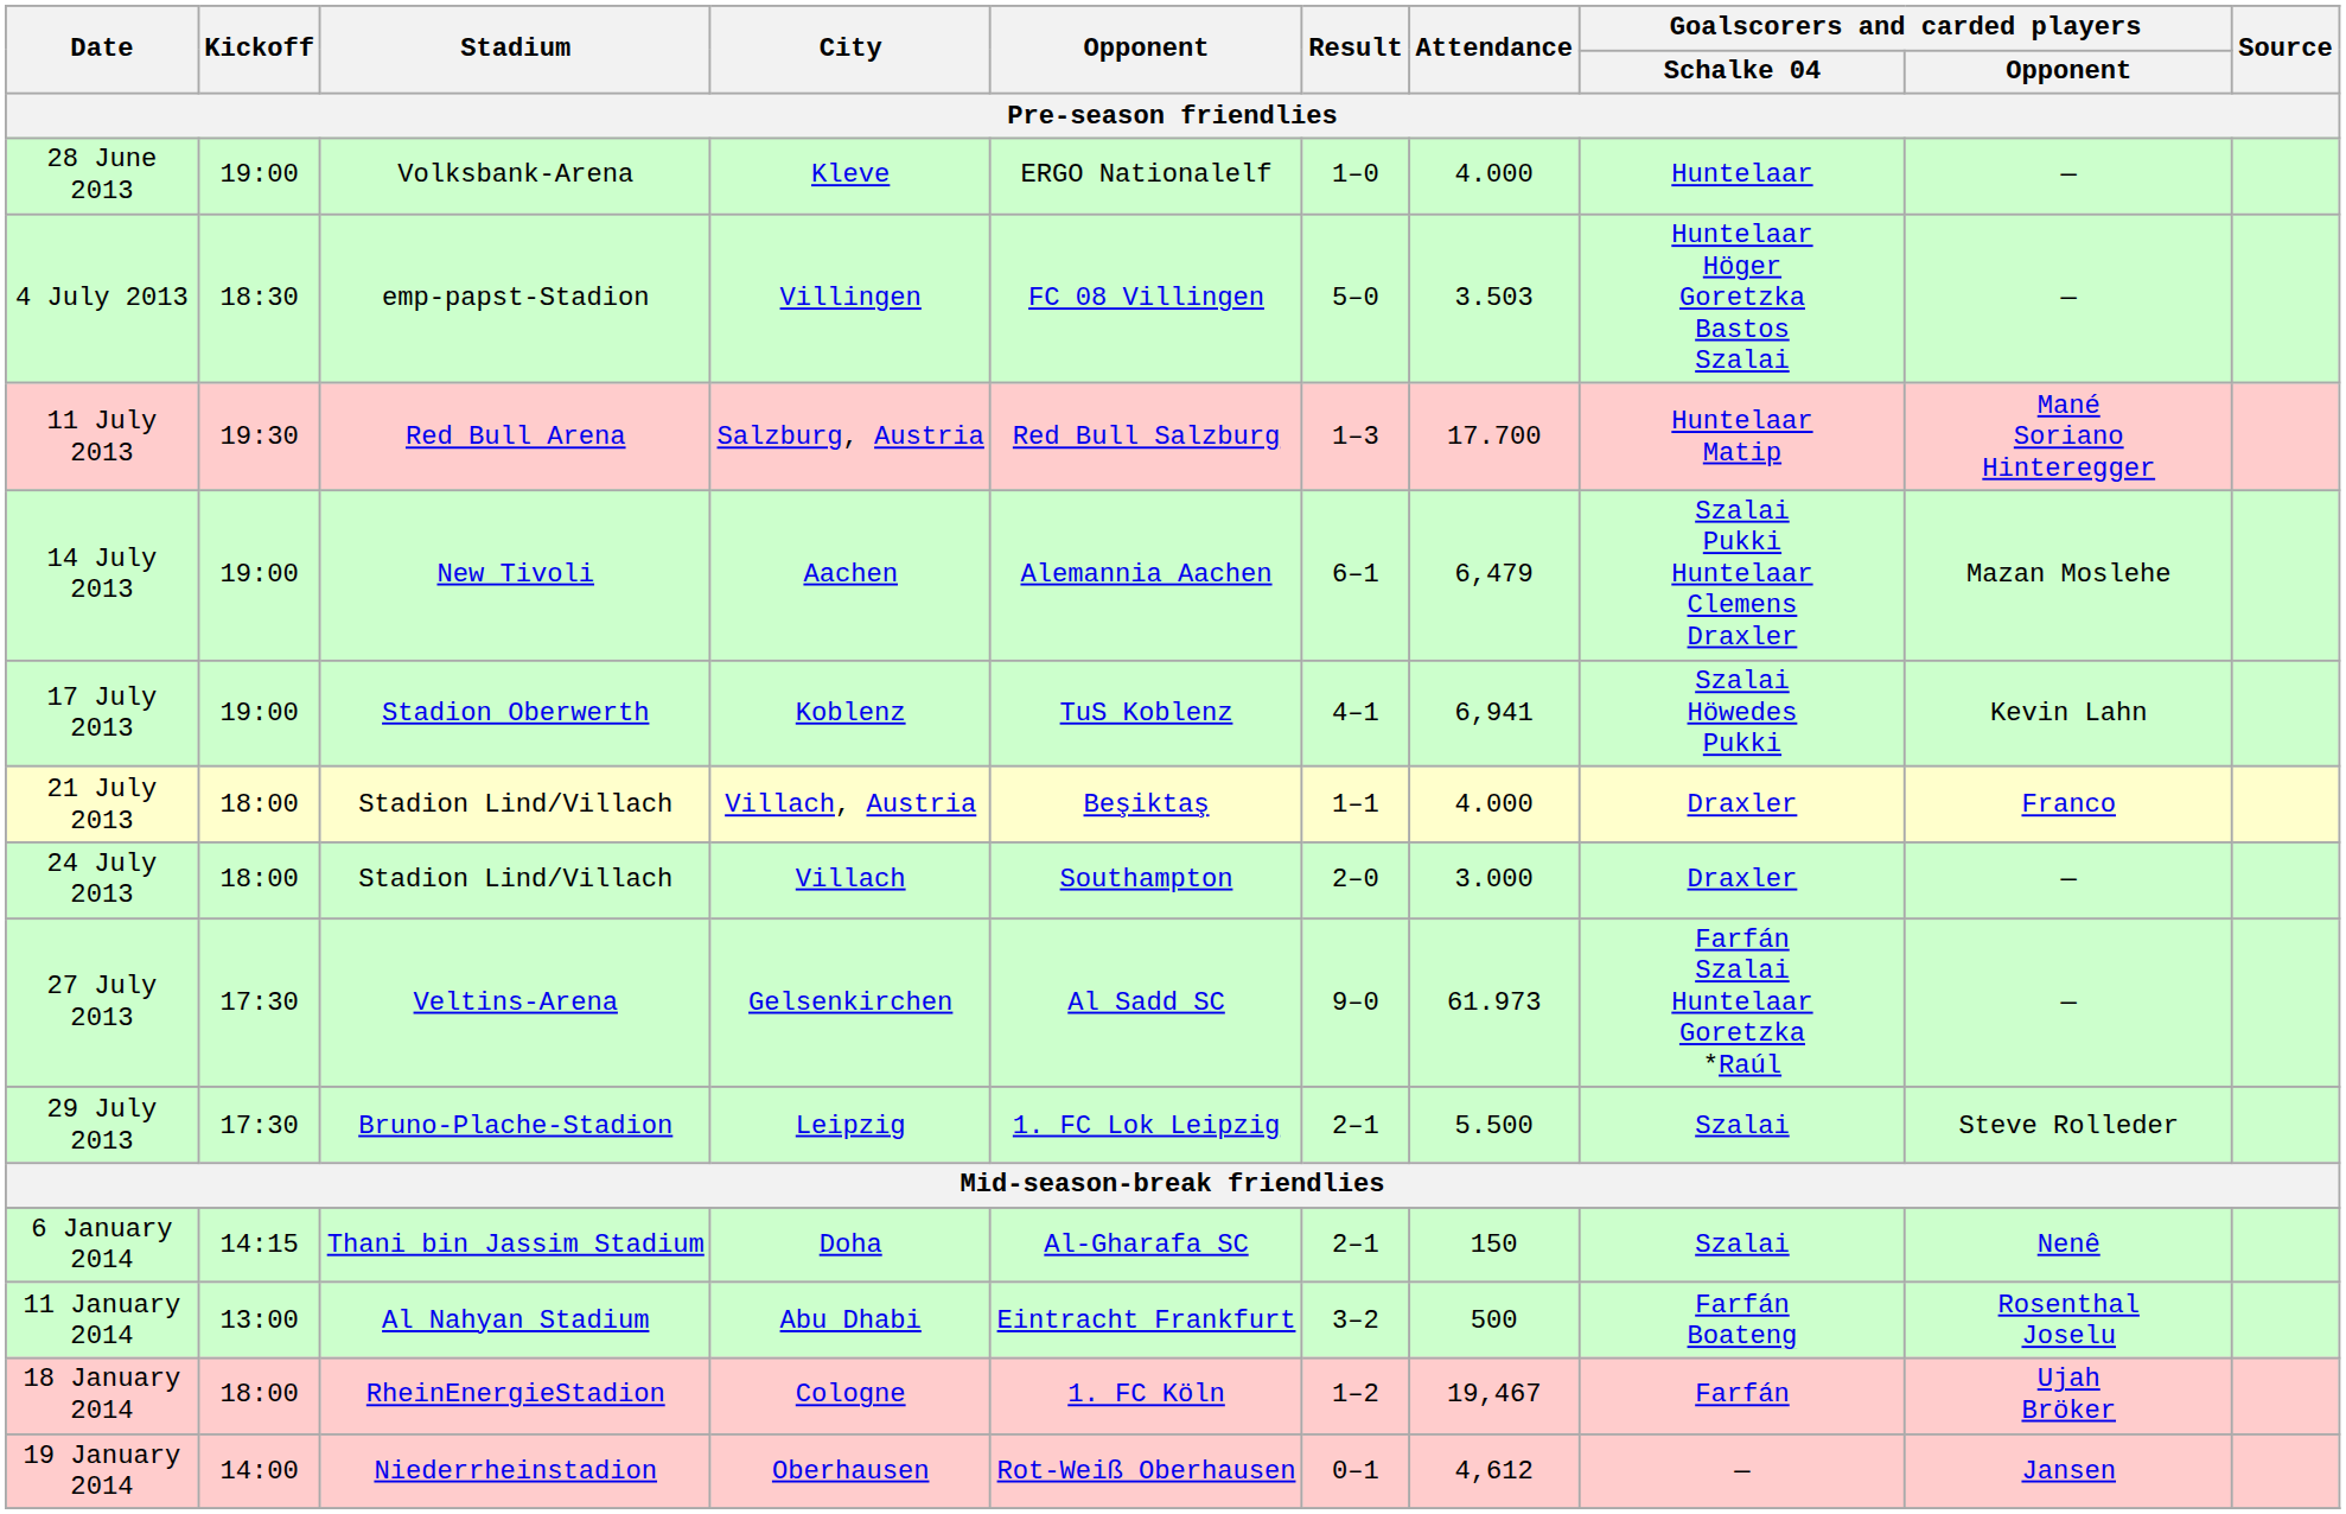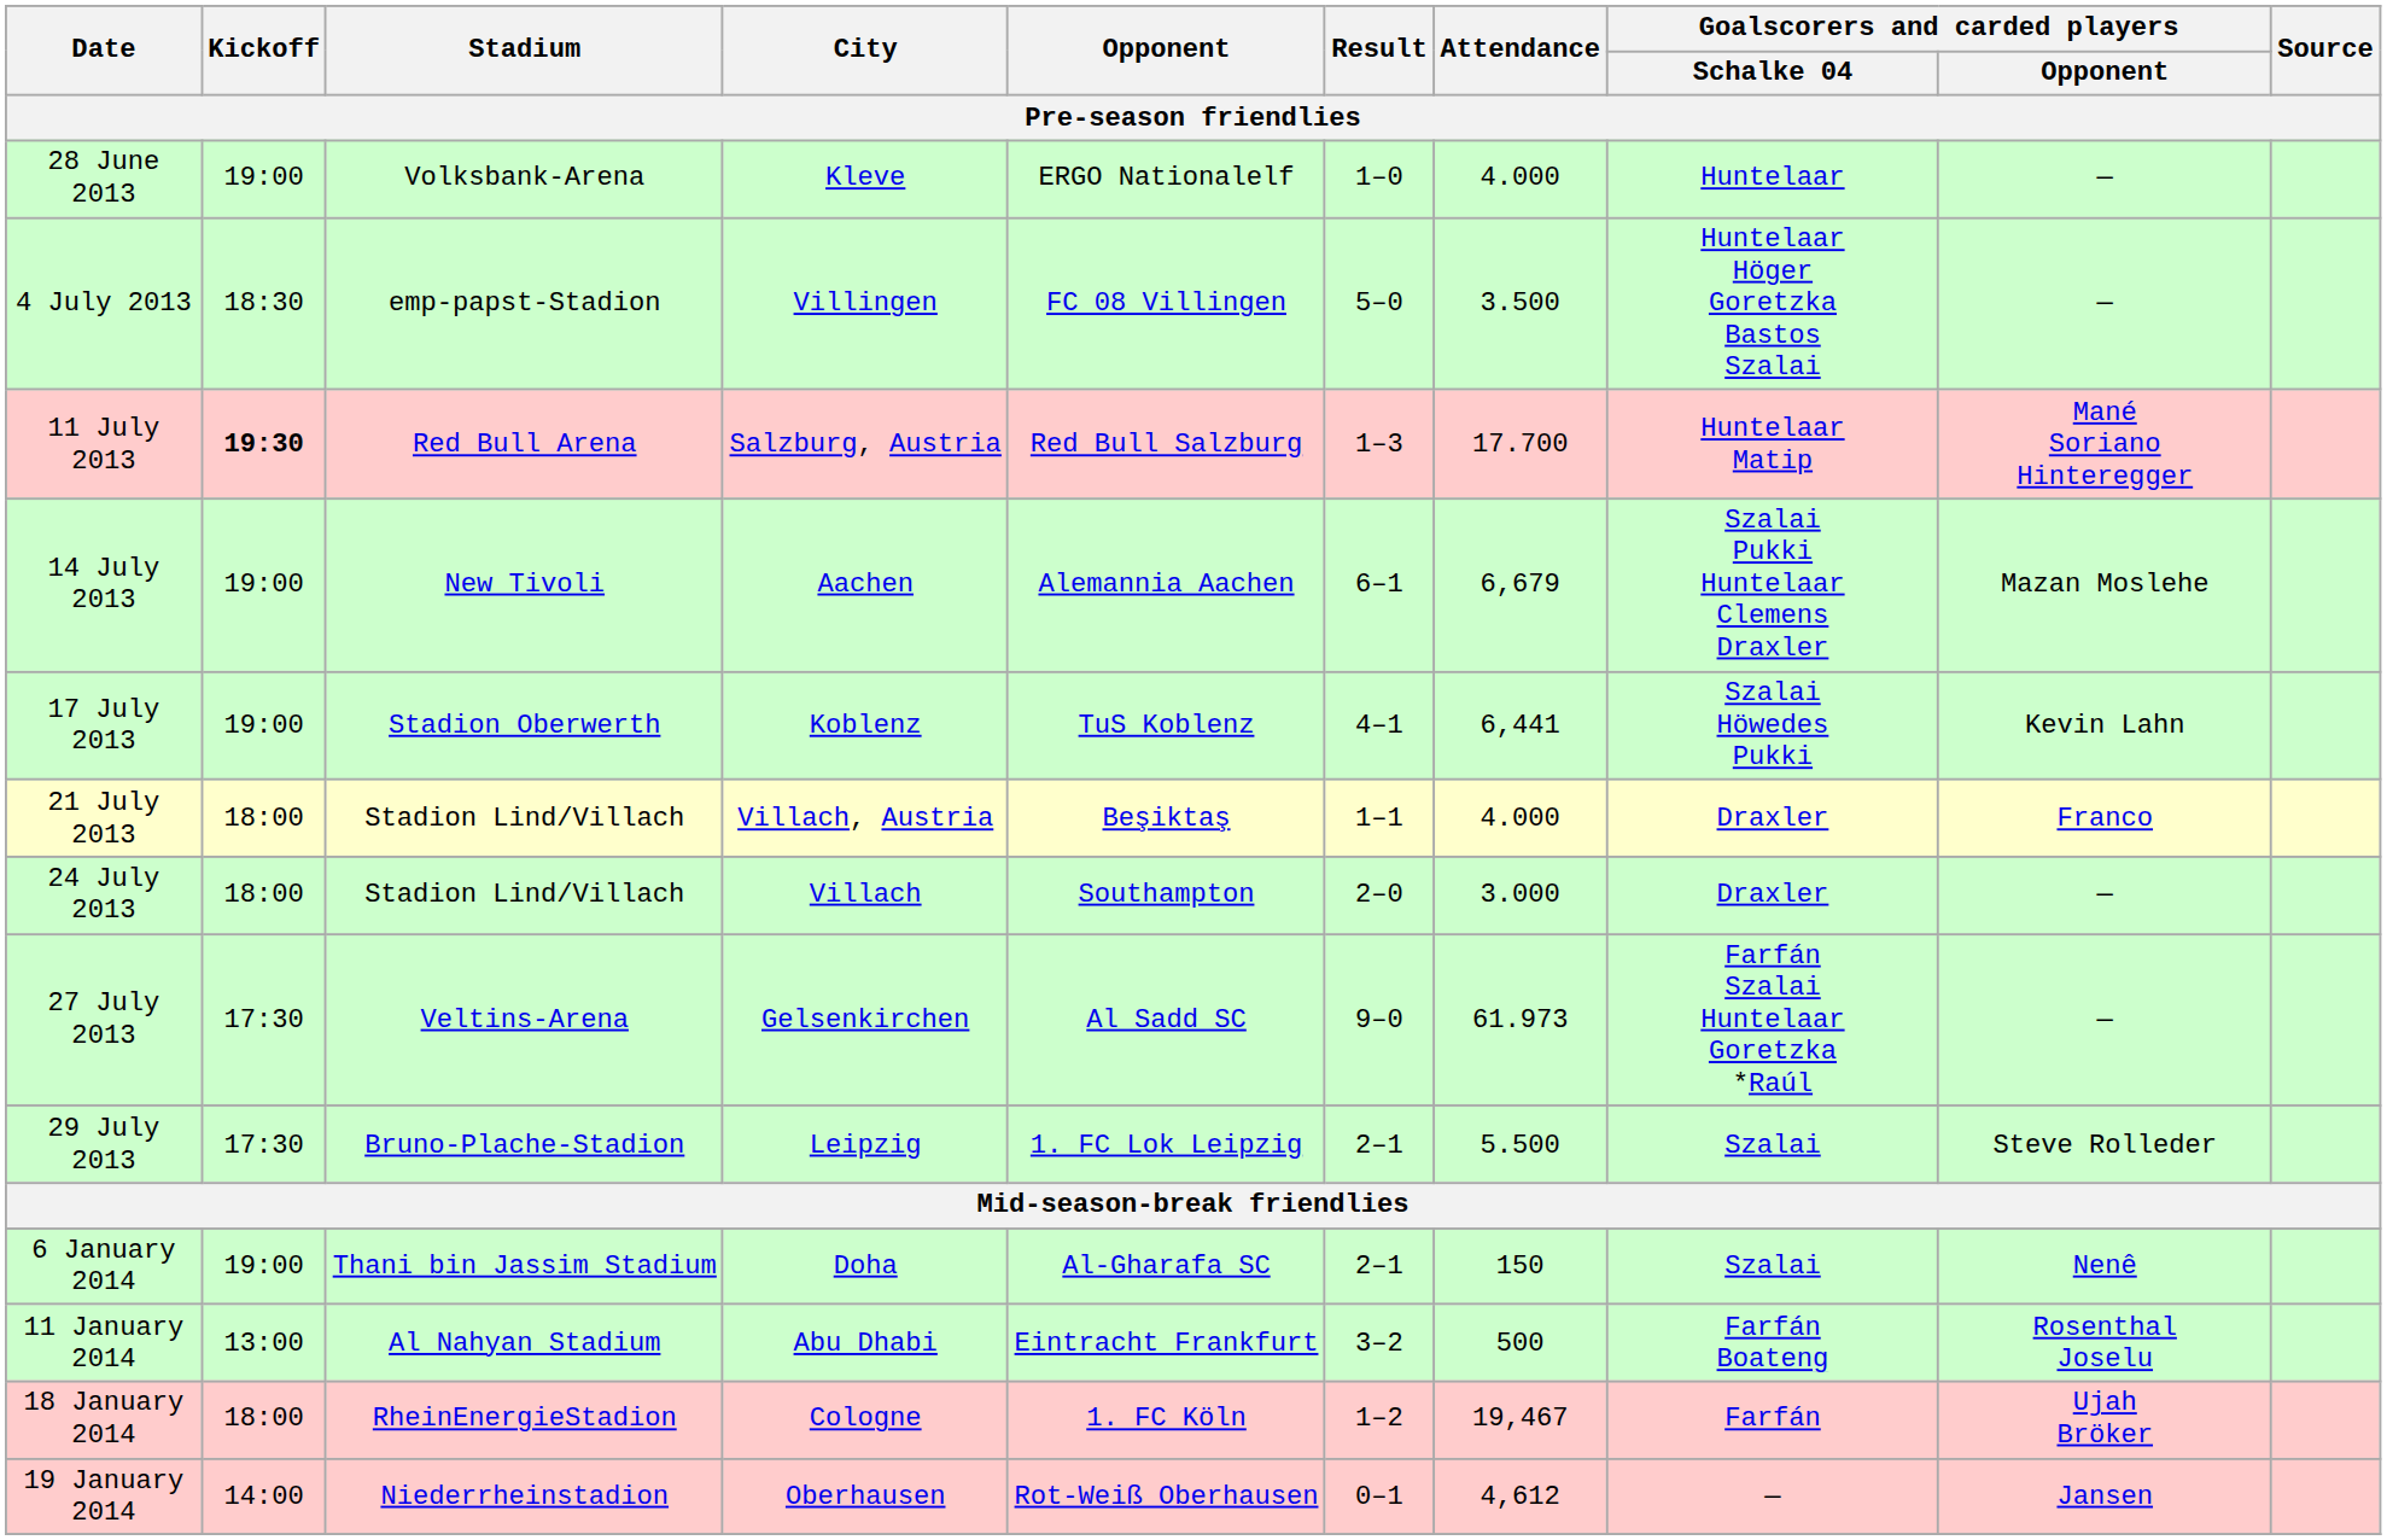4 July 2013 | Attendance: 3.503 -> 3.500
11 July 2013 | Kickoff: normal -> bold
14 July 2013 | Attendance: 6,479 -> 6,679
17 July 2013 | Attendance: 6,941 -> 6,441
6 January 2014 | Kickoff: 14:15 -> 19:00
